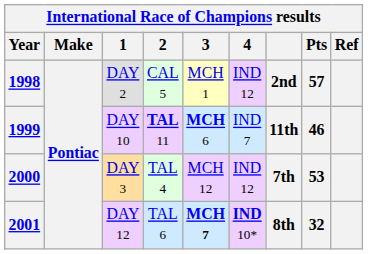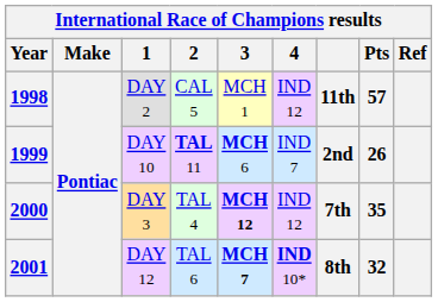1998 | column 7: 2nd -> 11th
1999 | column 7: 11th -> 2nd
1999 | Pts: 46 -> 26
2000 | 3: normal -> bold
2000 | Pts: 53 -> 35
